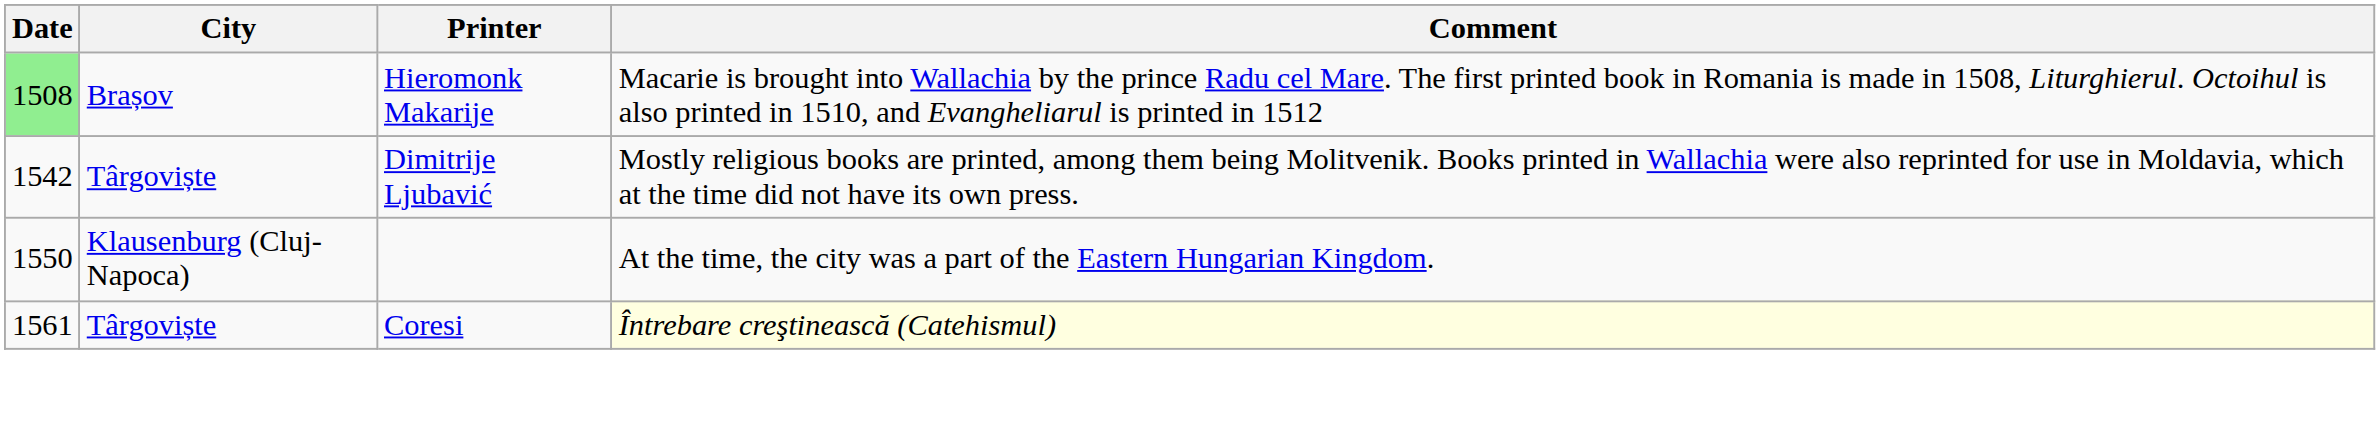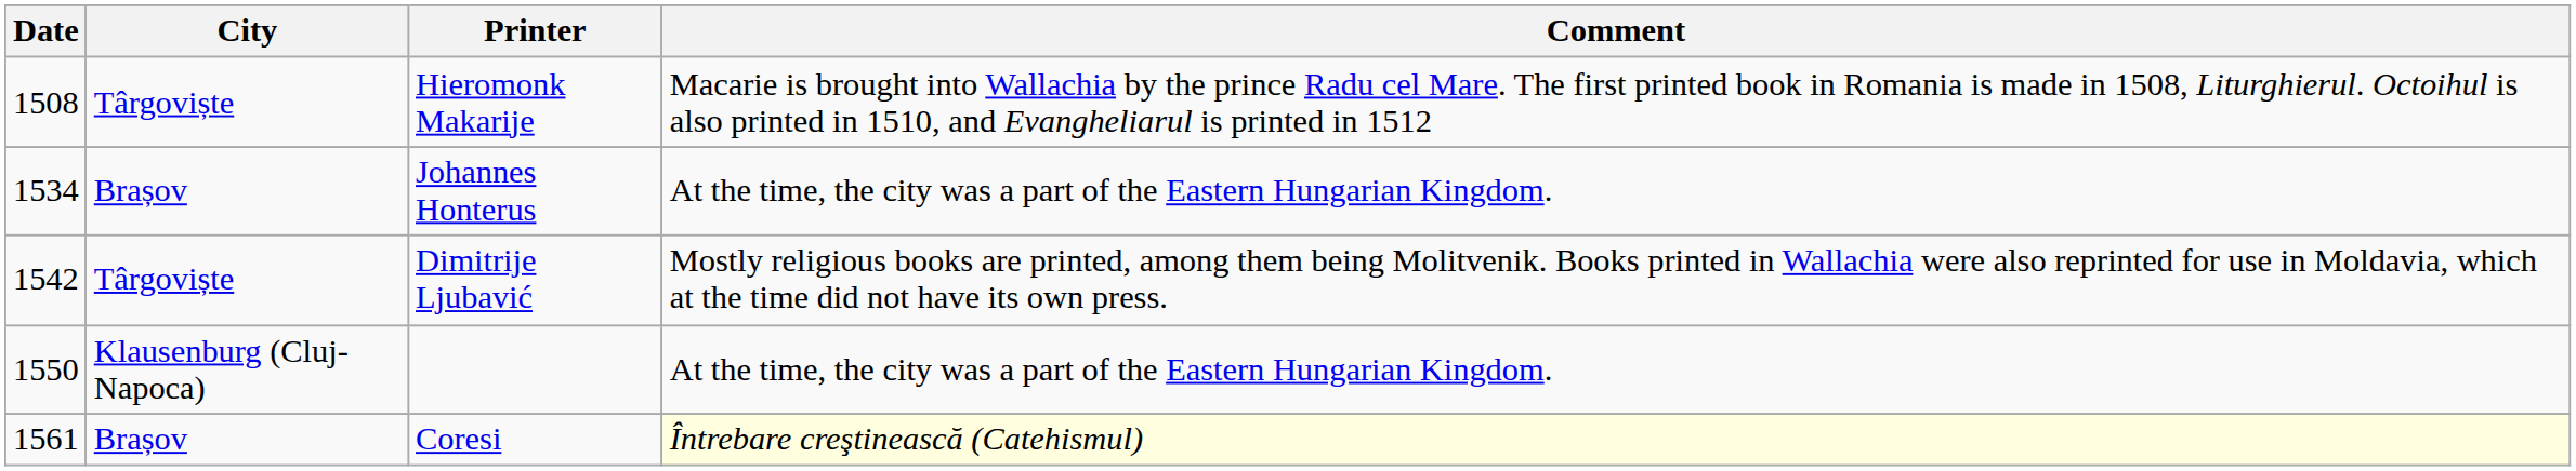Hieromonk Makarije | Date: lightgreen background -> no background
Hieromonk Makarije | City: Brașov -> Târgoviște
+ row: 1534 | Brașov | Johannes Honterus | At the time, the city was a part of the Eastern Hungarian Kingdom.
Coresi | City: Târgoviște -> Brașov
